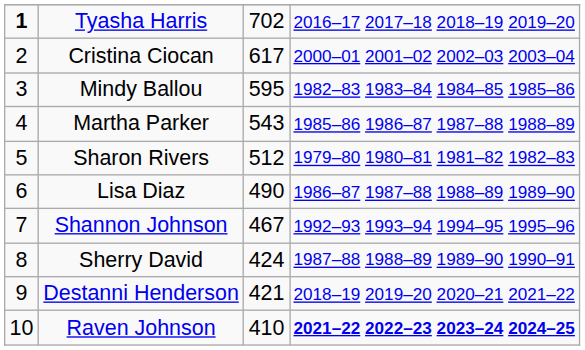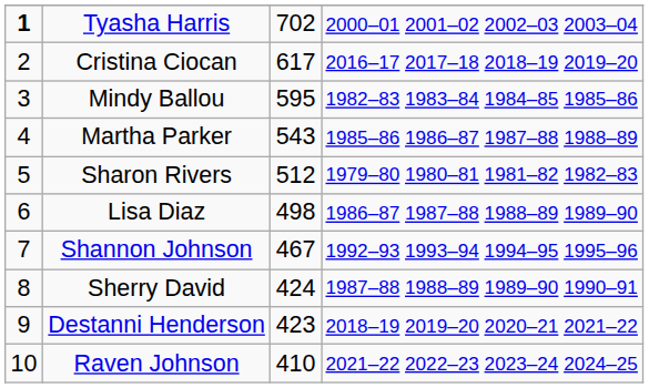Tyasha Harris | column 4: 2016–17 2017–18 2018–19 2019–20 -> 2000–01 2001–02 2002–03 2003–04
Cristina Ciocan | column 4: 2000–01 2001–02 2002–03 2003–04 -> 2016–17 2017–18 2018–19 2019–20
Lisa Diaz | column 3: 490 -> 498
Destanni Henderson | column 3: 421 -> 423
Raven Johnson | column 4: bold -> normal
